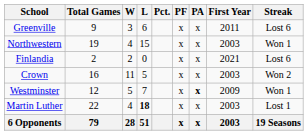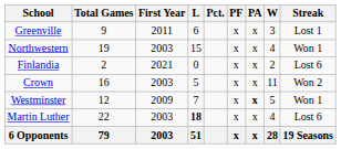columns swapped: W <-> First Year
Greenville | Streak: Lost 6 -> Lost 1
Martin Luther | Streak: Lost 1 -> Lost 6
